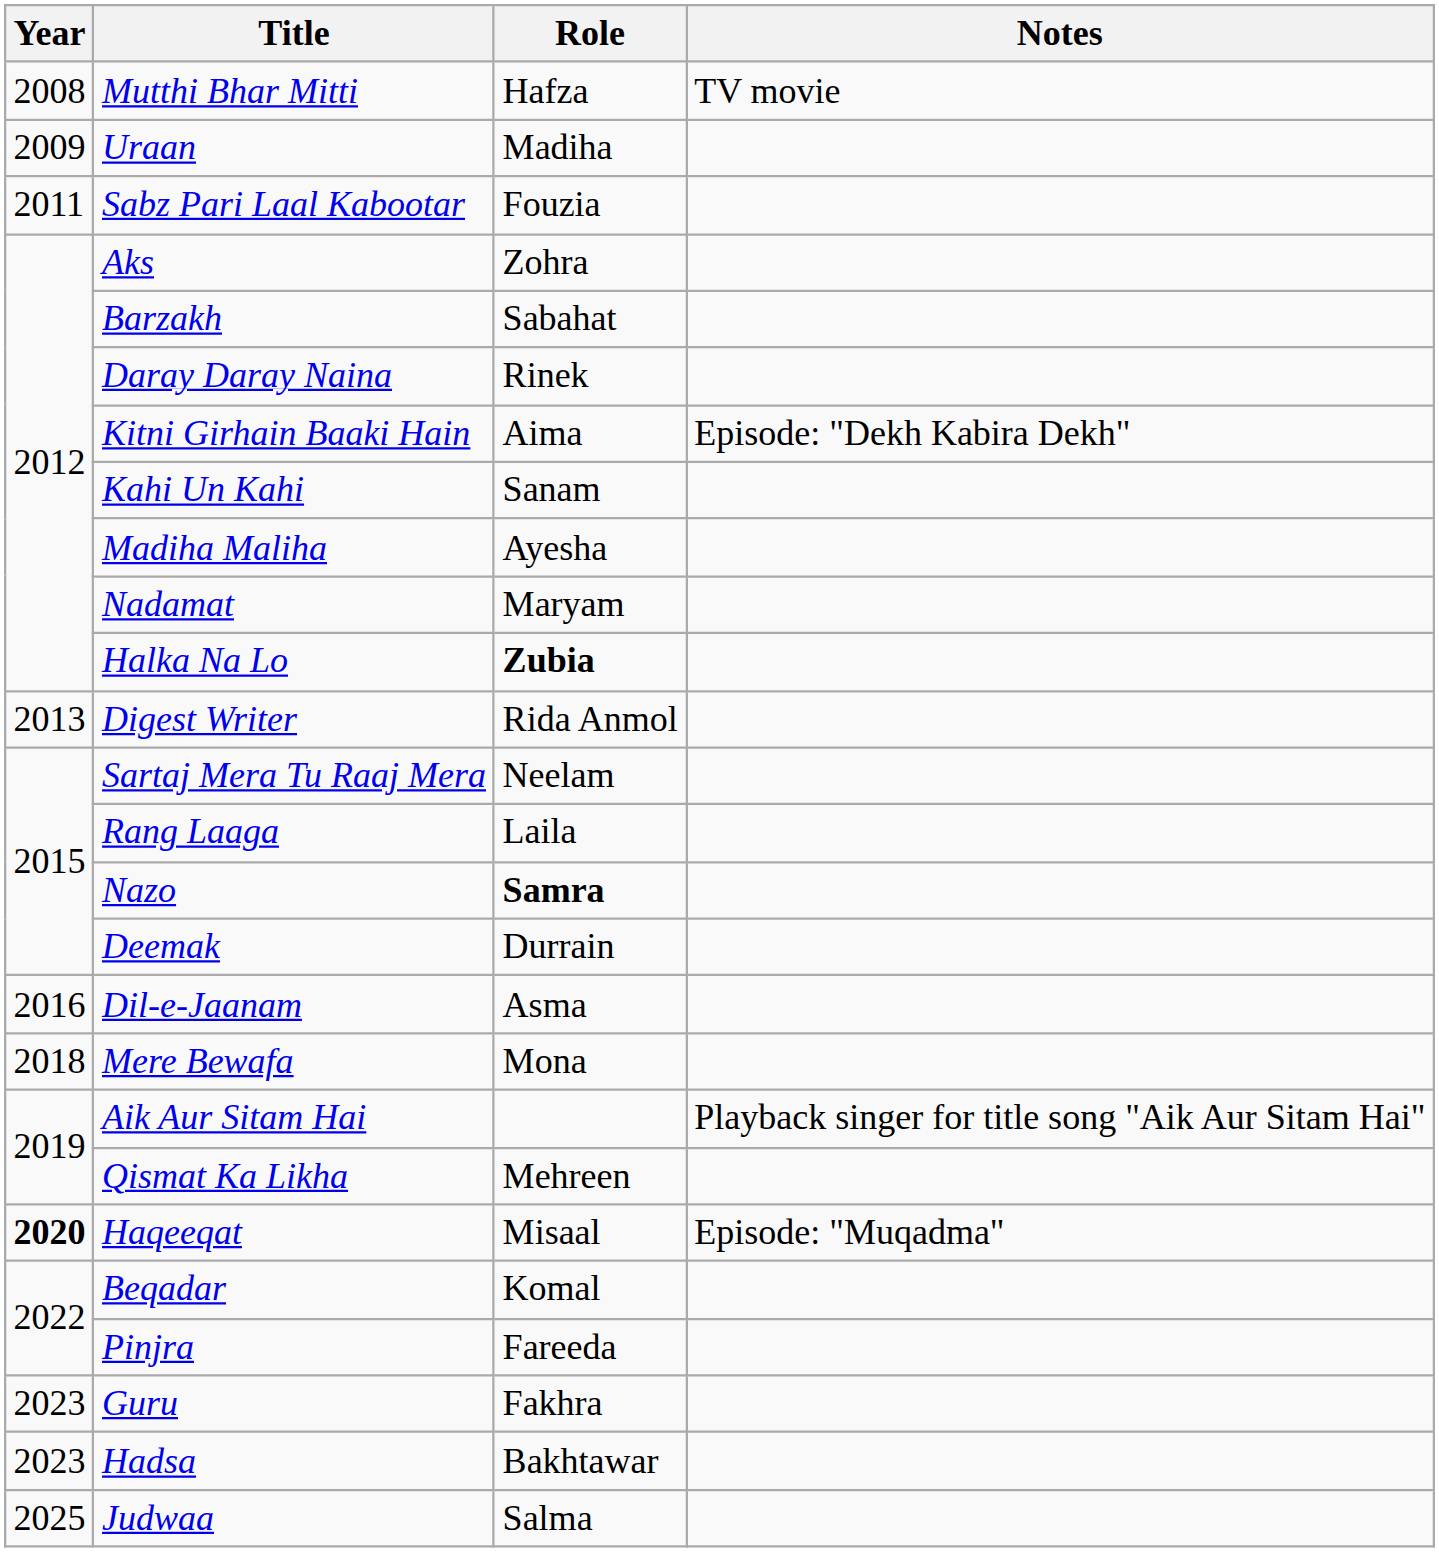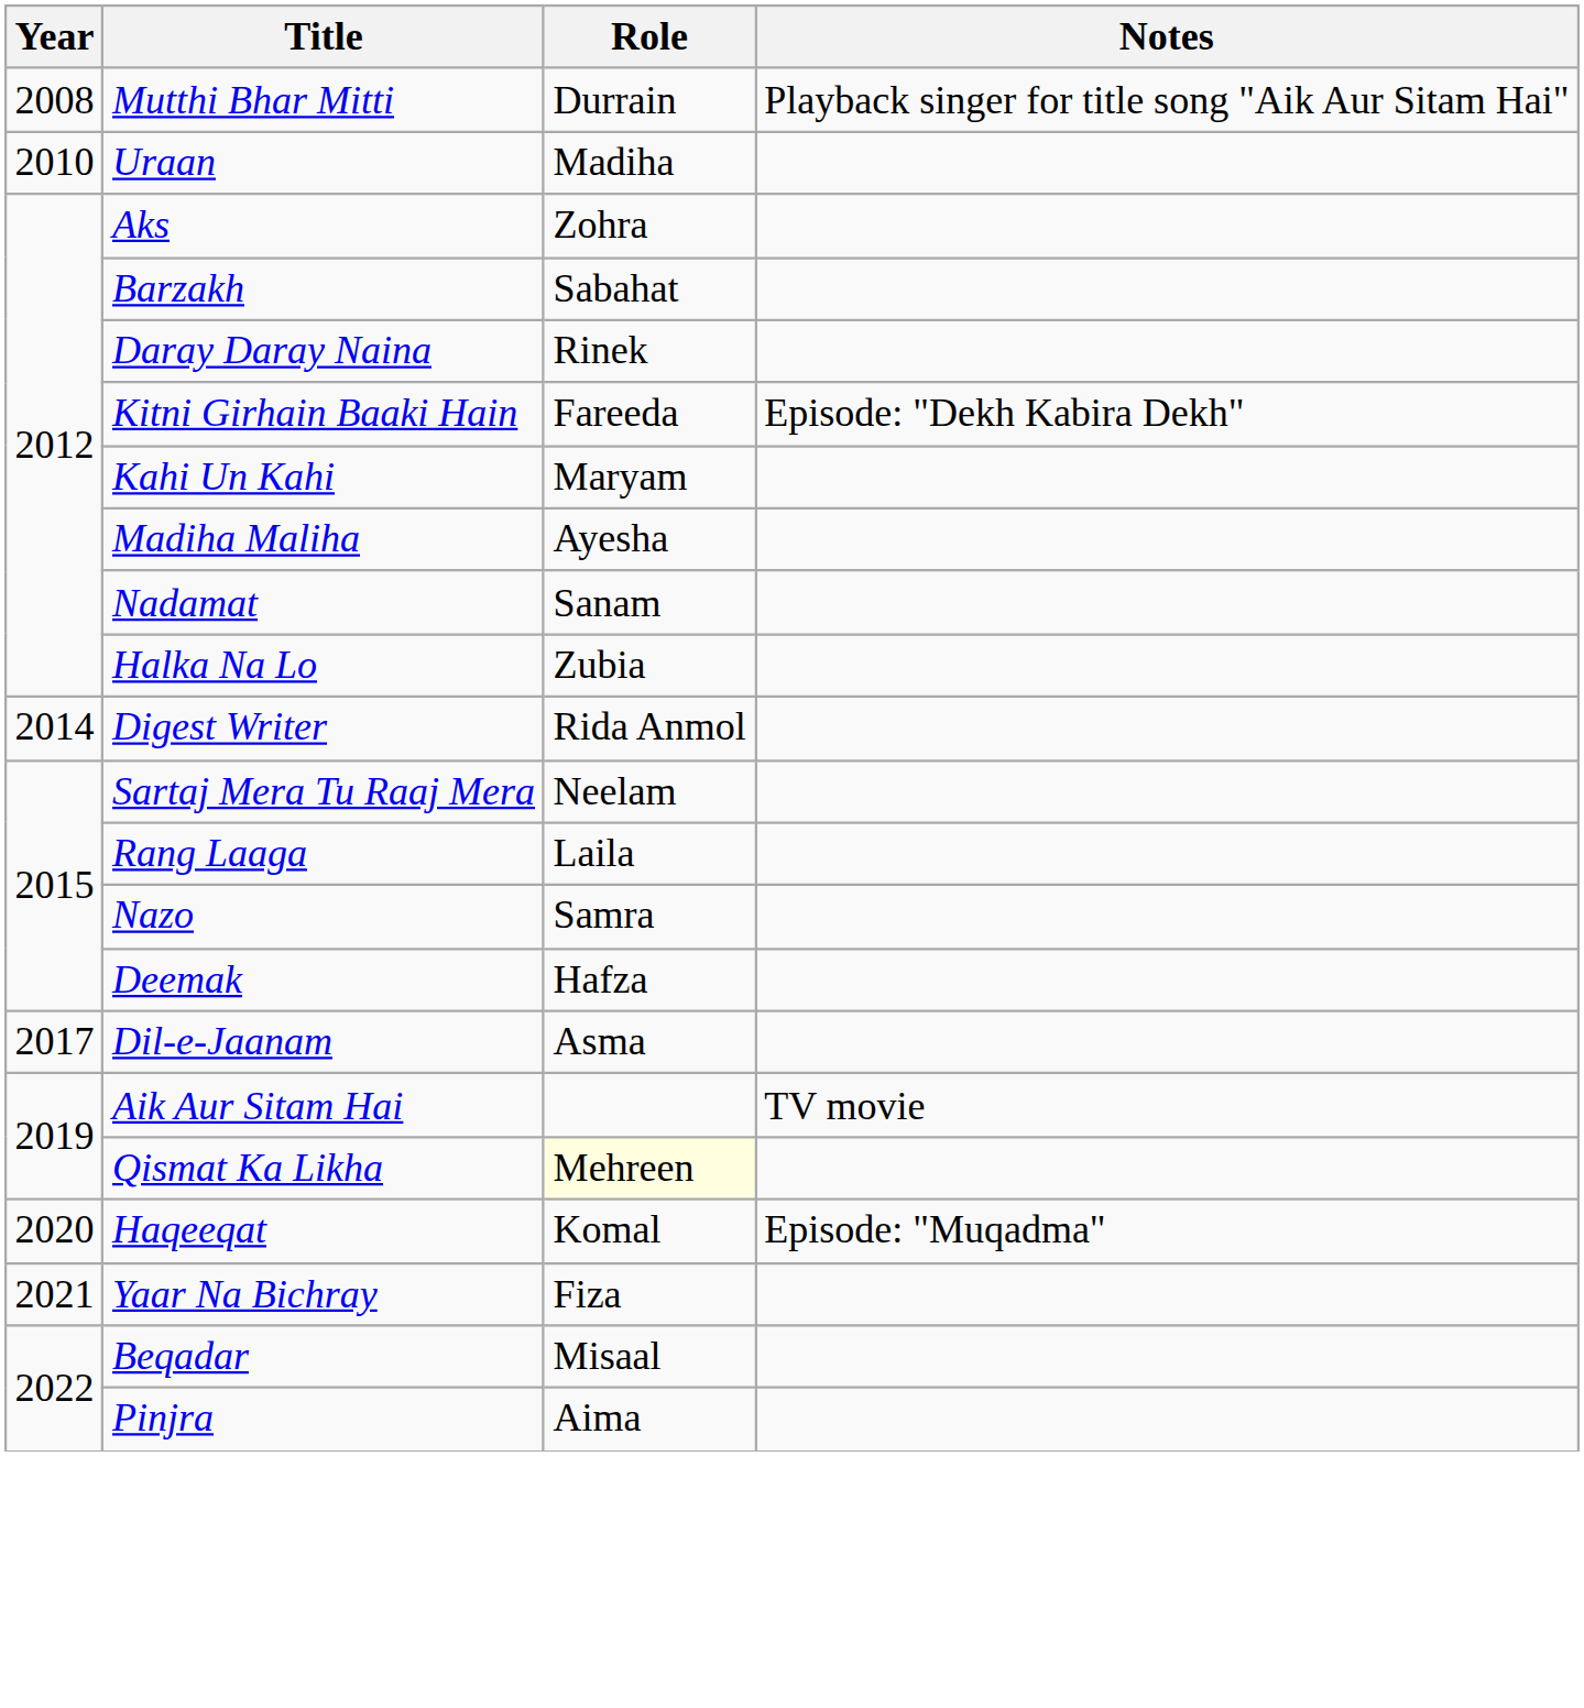Mutthi Bhar Mitti | Role: Hafza -> Durrain
Mutthi Bhar Mitti | Notes: TV movie -> Playback singer for title song "Aik Aur Sitam Hai"
Uraan | Year: 2009 -> 2010
- row: 2011 | Sabz Pari Laal Kabootar | Fouzia
Kitni Girhain Baaki Hain | Role: Aima -> Fareeda
Kahi Un Kahi | Role: Sanam -> Maryam
Nadamat | Role: Maryam -> Sanam
Halka Na Lo | Role: bold -> normal
Digest Writer | Year: 2013 -> 2014
Nazo | Role: bold -> normal
Deemak | Role: Durrain -> Hafza
Dil-e-Jaanam | Year: 2016 -> 2017
- row: 2018 | Mere Bewafa | Mona
Aik Aur Sitam Hai | Notes: Playback singer for title song "Aik Aur Sitam Hai" -> TV movie
Qismat Ka Likha | Role: no background -> lightyellow background
Haqeeqat | Year: bold -> normal
Haqeeqat | Role: Misaal -> Komal
+ row: 2021 | Yaar Na Bichray | Fiza
Beqadar | Role: Komal -> Misaal
Pinjra | Role: Fareeda -> Aima
- row: 2023 | Guru | Fakhra
- row: 2023 | Hadsa | Bakhtawar
- row: 2025 | Judwaa | Salma
